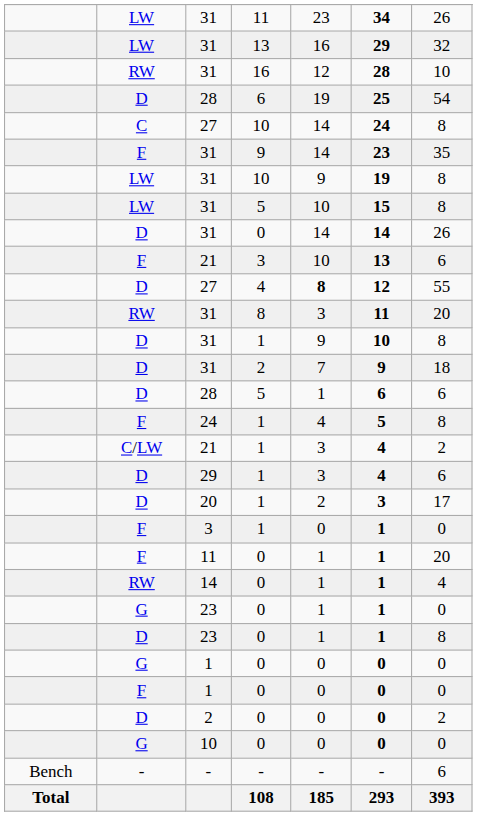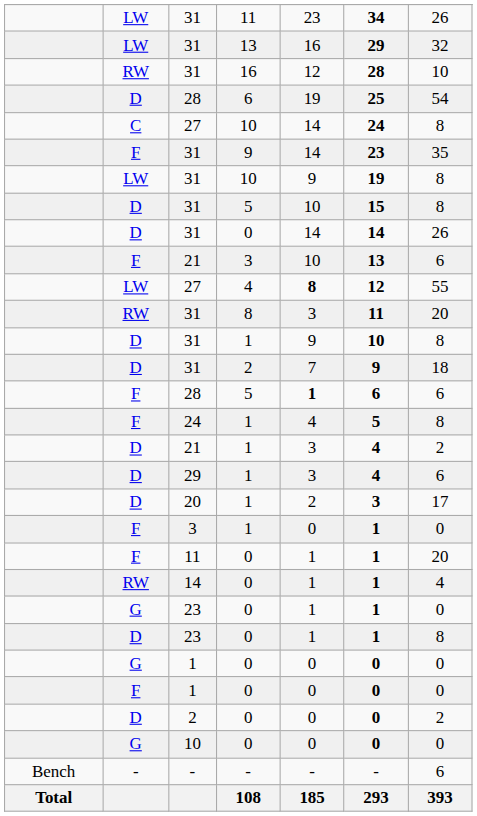31 / 5 | column 2: LW -> D
27 / 4 | column 2: D -> LW
28 / 5 | column 2: D -> F
28 / 5 | column 5: normal -> bold
21 / 1 | column 2: C/LW -> D
